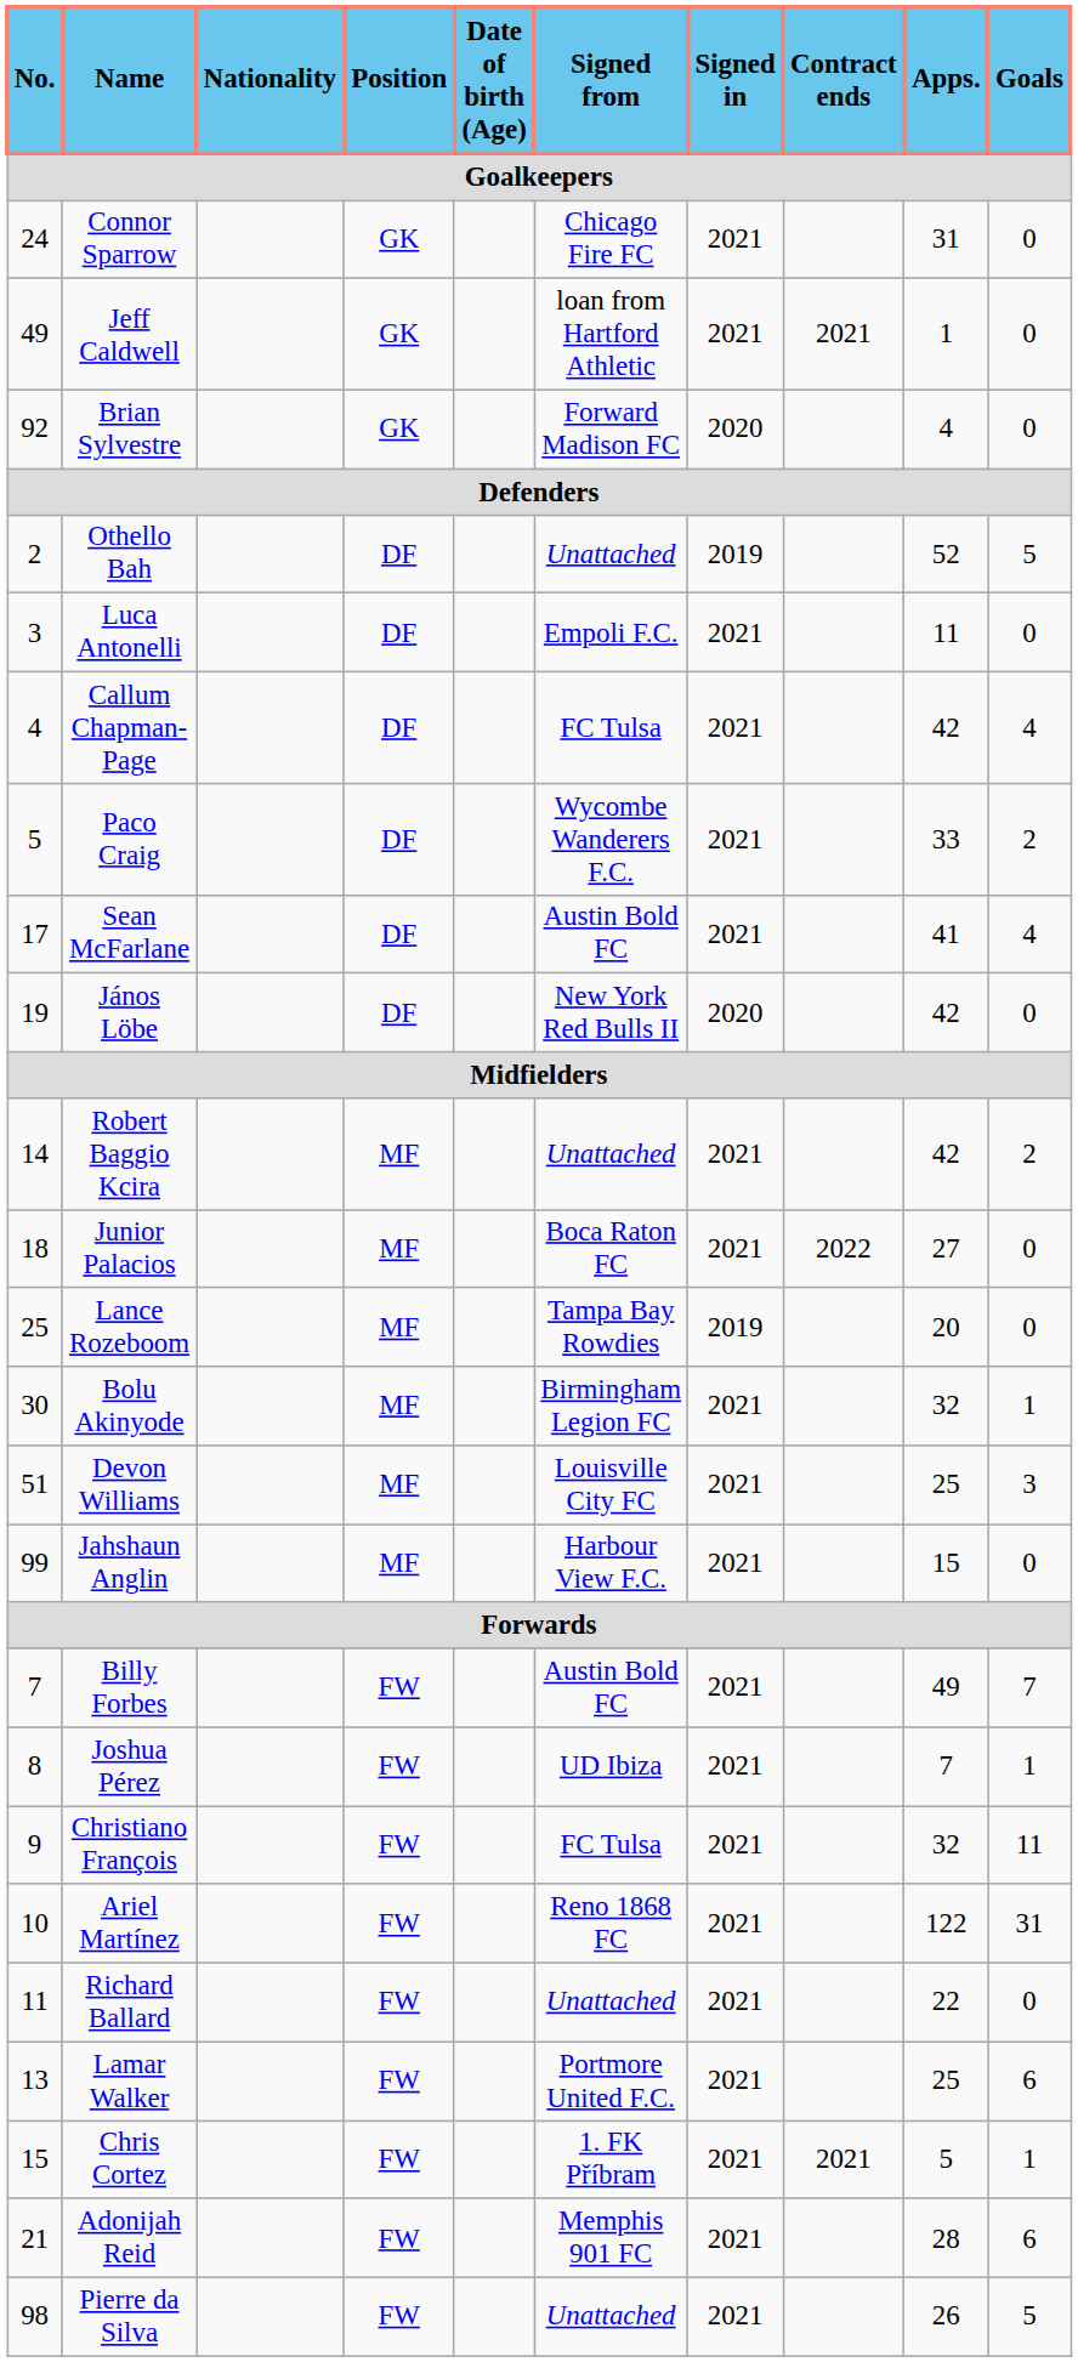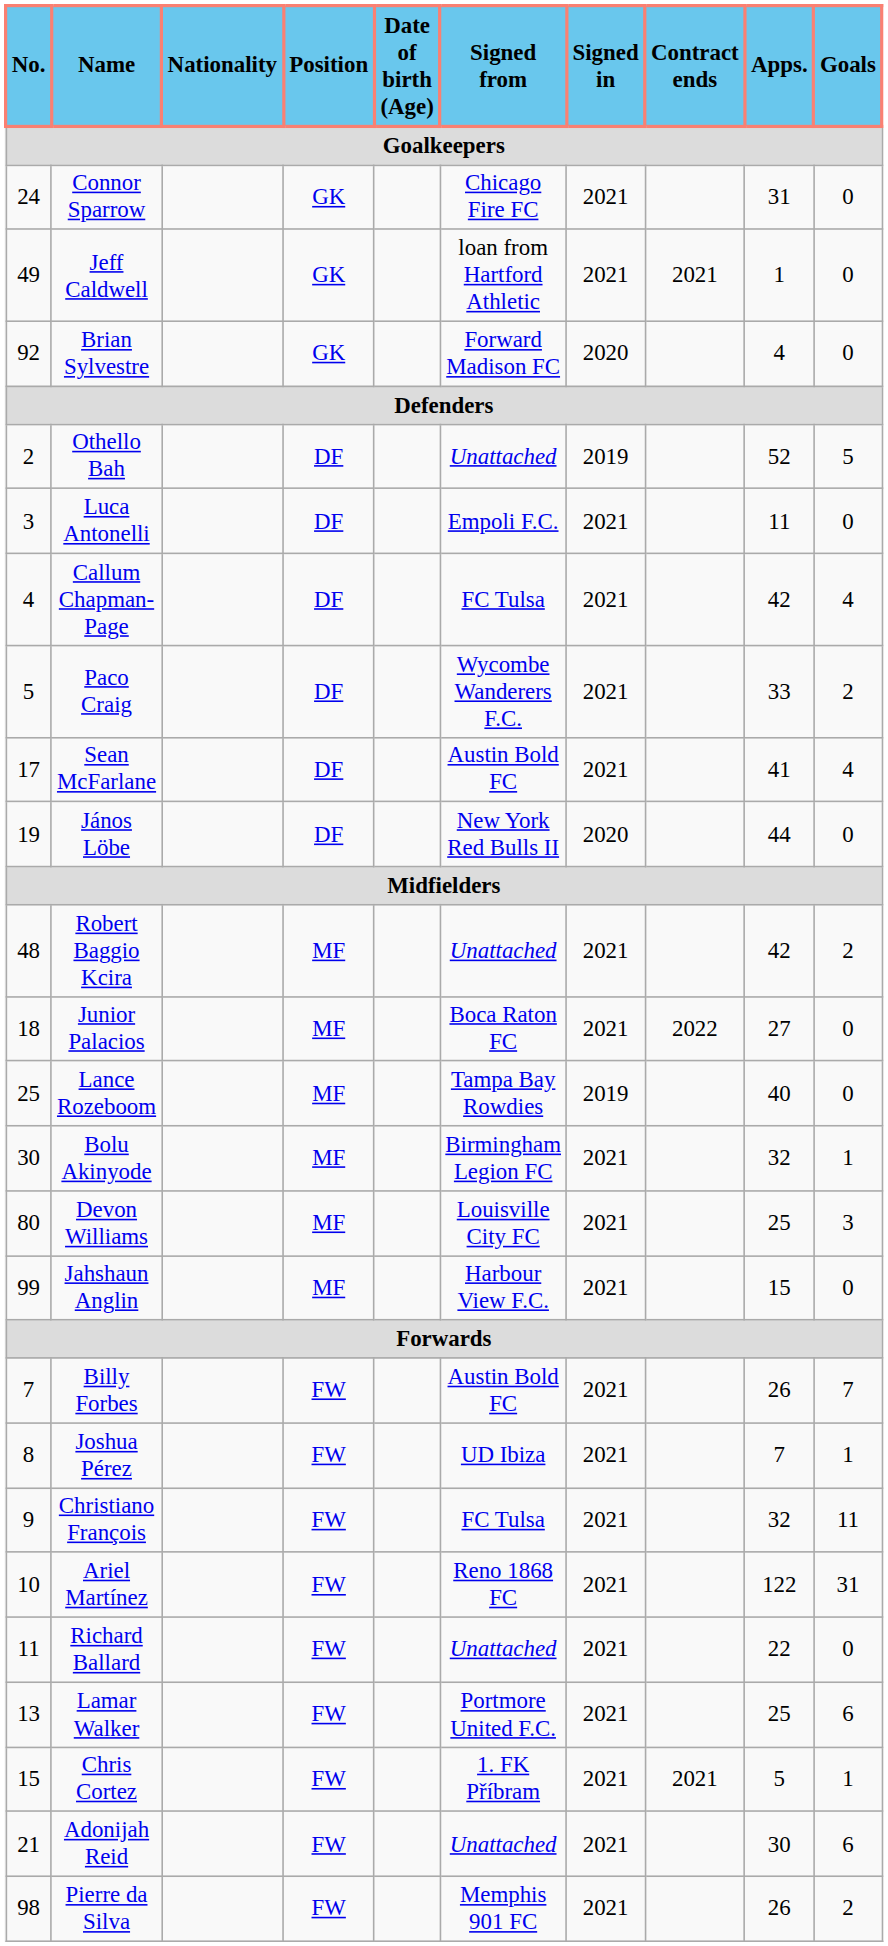János Löbe | Apps.: 42 -> 44
Robert Baggio Kcira | No.: 14 -> 48
Lance Rozeboom | Apps.: 20 -> 40
Devon Williams | No.: 51 -> 80
Billy Forbes | Apps.: 49 -> 26
Adonijah Reid | Signed from: Memphis 901 FC -> Unattached
Adonijah Reid | Apps.: 28 -> 30
Pierre da Silva | Signed from: Unattached -> Memphis 901 FC
Pierre da Silva | Goals: 5 -> 2
